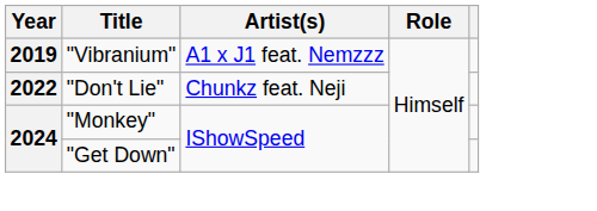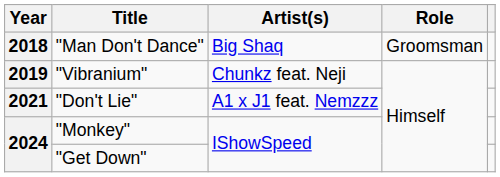+ row: 2018 | "Man Don't Dance" | Big Shaq | Groomsman
"Vibranium" | Artist(s): A1 x J1 feat. Nemzzz -> Chunkz feat. Neji
"Don't Lie" | Year: 2022 -> 2021
"Don't Lie" | Artist(s): Chunkz feat. Neji -> A1 x J1 feat. Nemzzz
